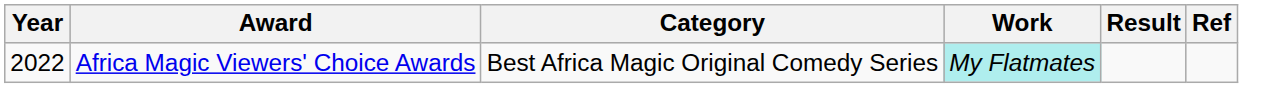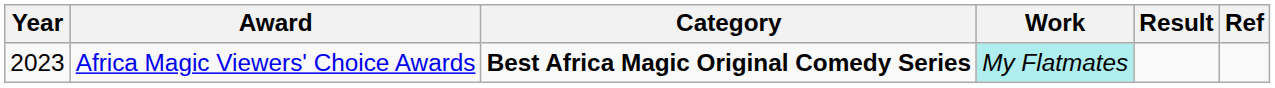Africa Magic Viewers' Choice Awards | Year: 2022 -> 2023
Africa Magic Viewers' Choice Awards | Category: normal -> bold
